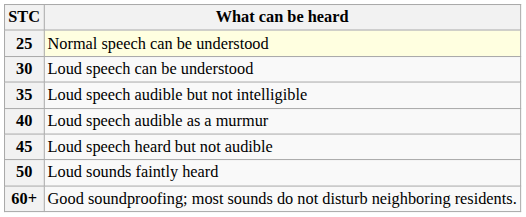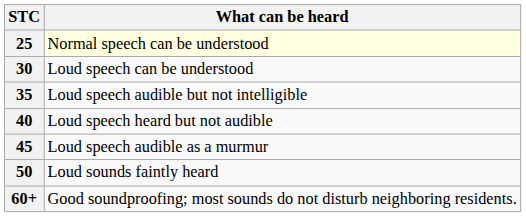40 | What can be heard: Loud speech audible as a murmur -> Loud speech heard but not audible
45 | What can be heard: Loud speech heard but not audible -> Loud speech audible as a murmur
